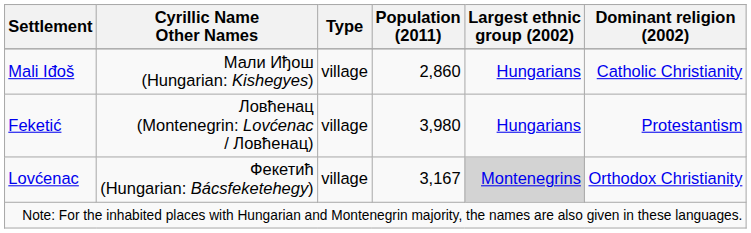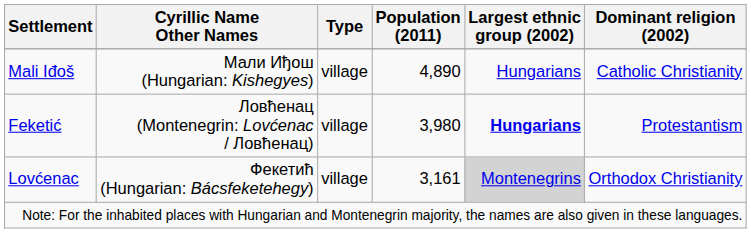Mali Iđoš | Population (2011): 2,860 -> 4,890
Feketić | Largest ethnic group (2002): normal -> bold
Lovćenac | Population (2011): 3,167 -> 3,161
